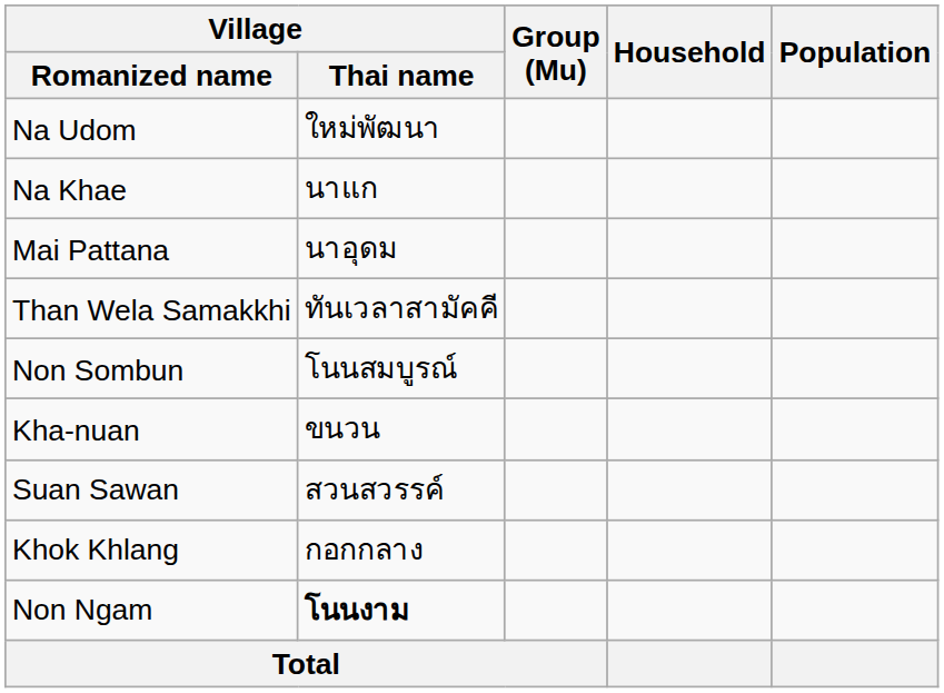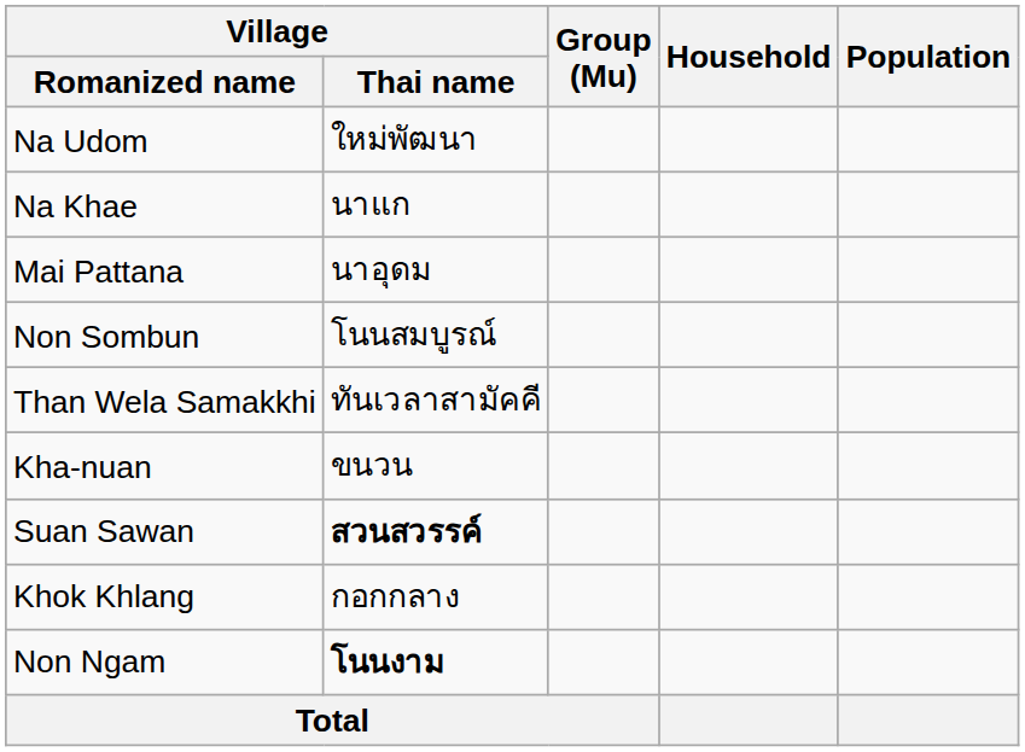rows swapped: Than Wela Samakkhi <-> Non Sombun
Suan Sawan | Village / Thai name: normal -> bold
